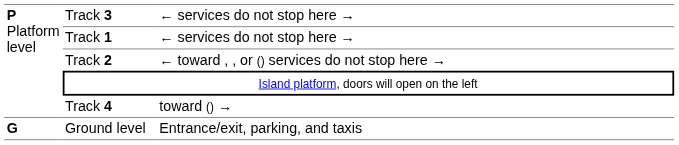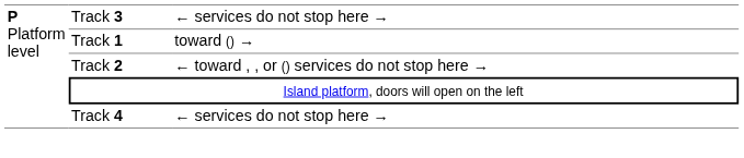Track 1 | column 3: ← services do not stop here → -> toward () →
Track 4 | column 3: toward () → -> ← services do not stop here →
- row: G | Ground level | Entrance/exit, parking, and taxis
